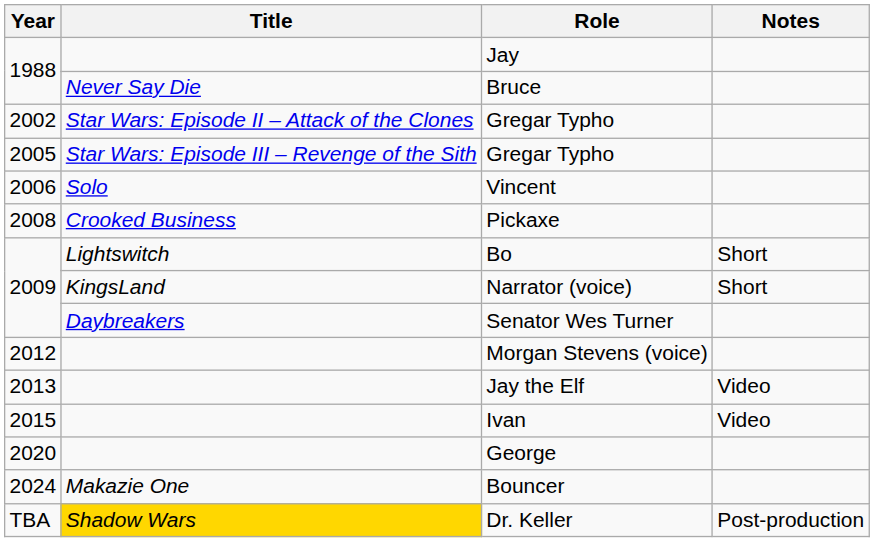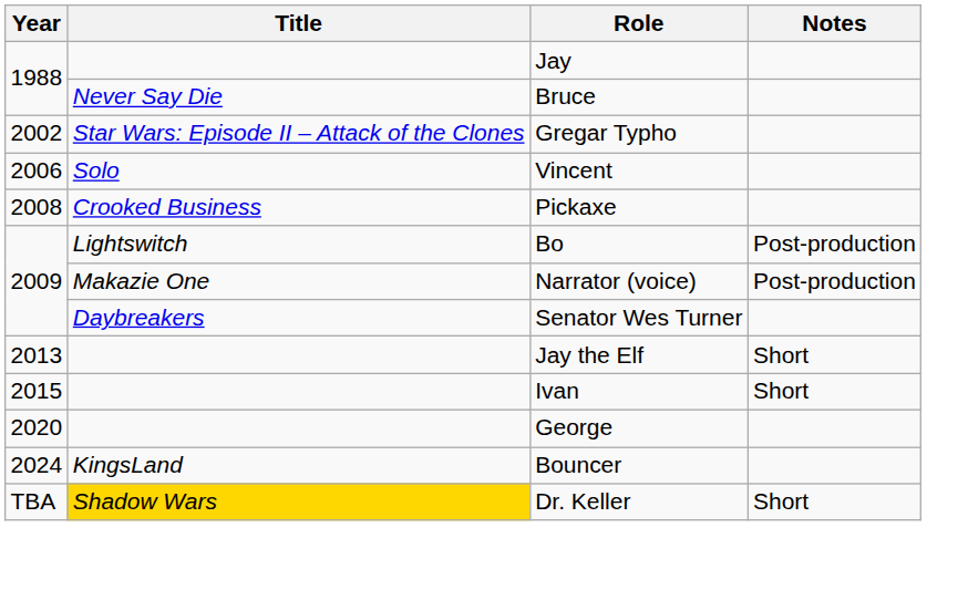- row: 2005 | Star Wars: Episode III – Revenge of the Sith | Gregar Typho
Bo | Notes: Short -> Post-production
Narrator (voice) | Title: KingsLand -> Makazie One
Narrator (voice) | Notes: Short -> Post-production
- row: 2012 | Morgan Stevens (voice)
Jay the Elf | Notes: Video -> Short
Ivan | Notes: Video -> Short
Bouncer | Title: Makazie One -> KingsLand
Dr. Keller | Notes: Post-production -> Short
